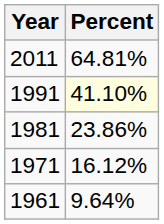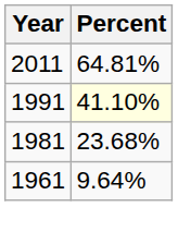1981 | Percent: 23.86% -> 23.68%
- row: 1971 | 16.12%
